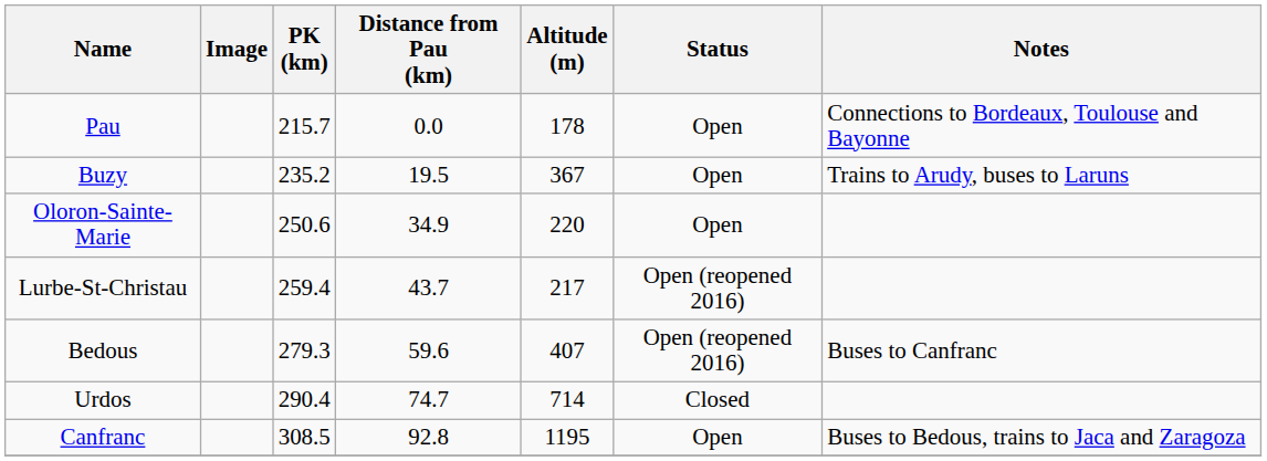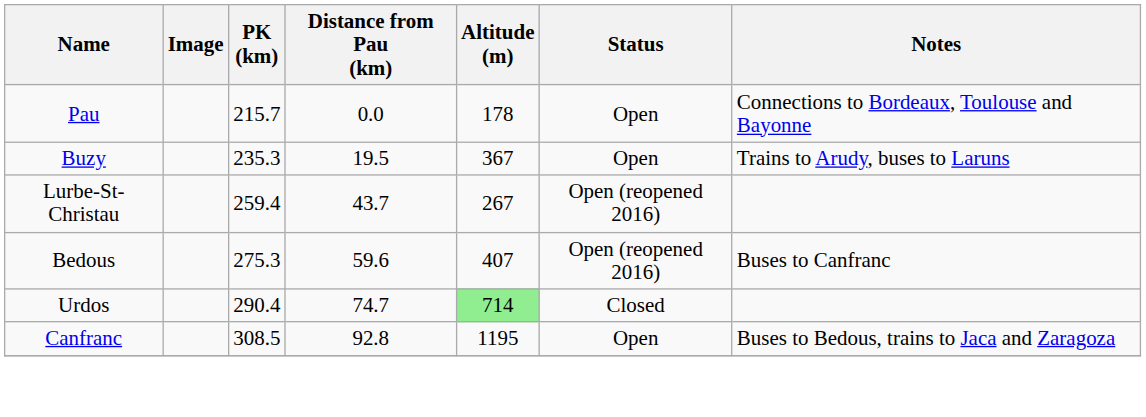Buzy | PK (km): 235.2 -> 235.3
- row: Oloron-Sainte-Marie | 250.6 | 34.9 | 220 | Open
Lurbe-St-Christau | Altitude (m): 217 -> 267
Bedous | PK (km): 279.3 -> 275.3
Urdos | Altitude (m): no background -> lightgreen background
